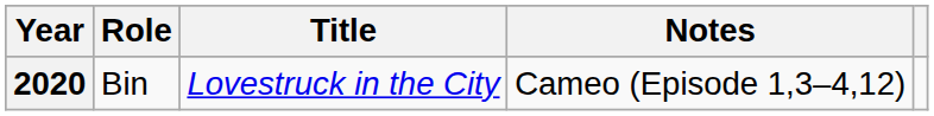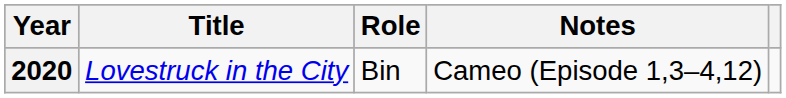columns swapped: Title <-> Role
